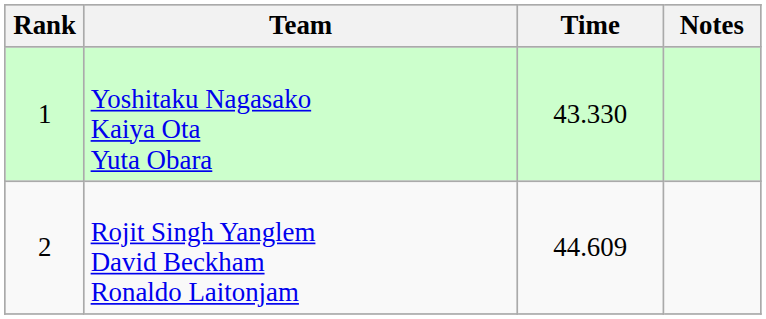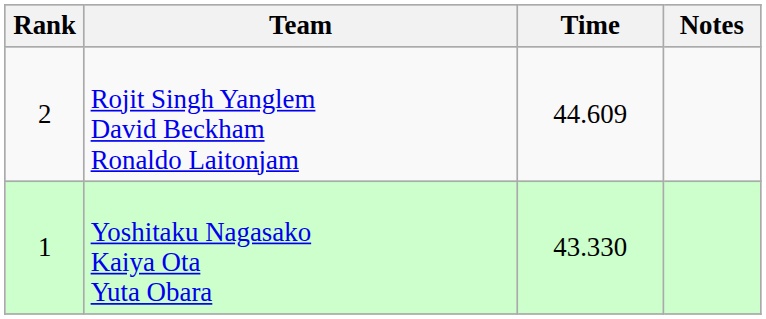rows swapped: Yoshitaku Nagasako Kaiya Ota Yuta Obara <-> Rojit Singh Yanglem David Beckham Ronaldo Laitonjam
